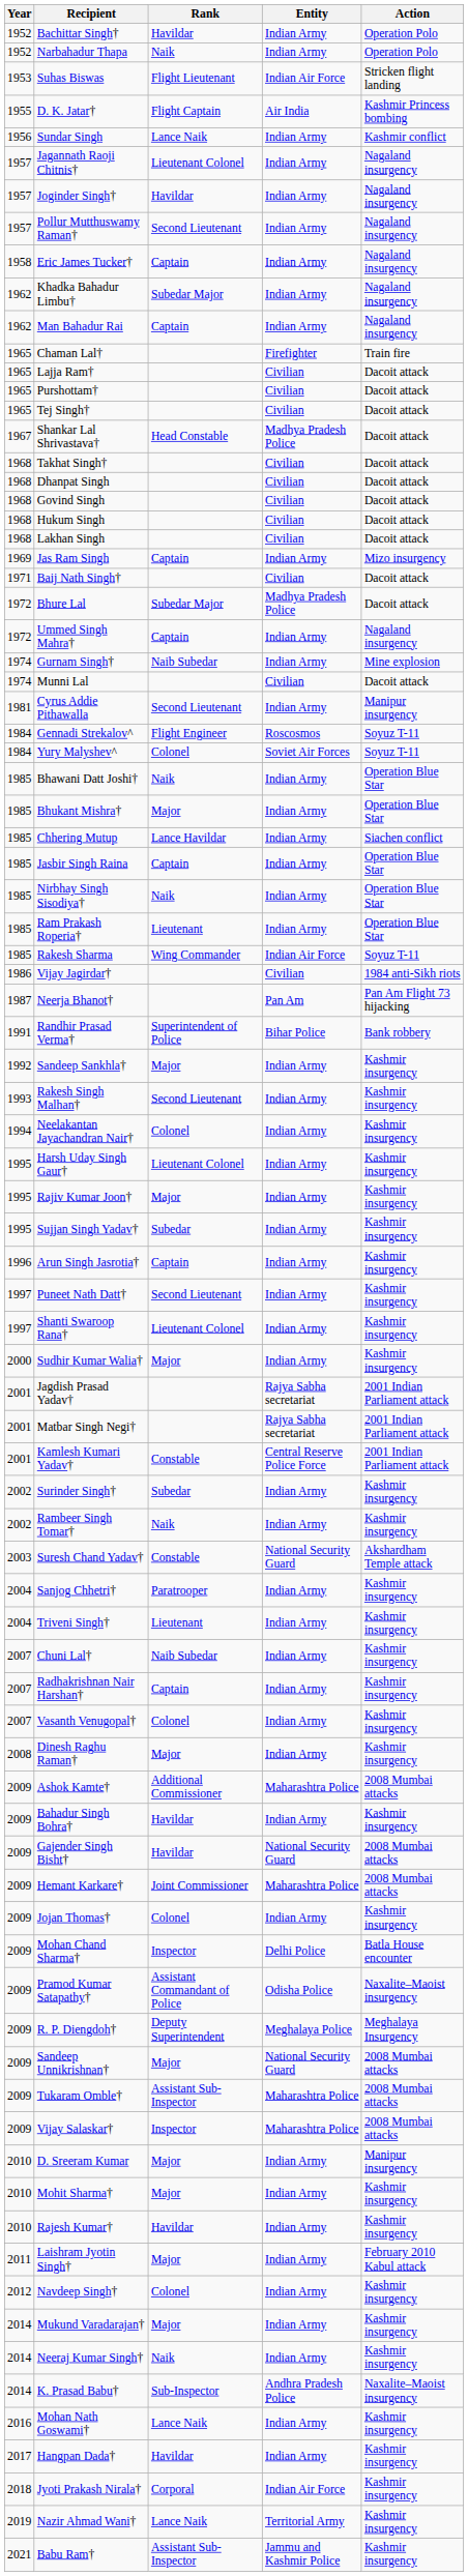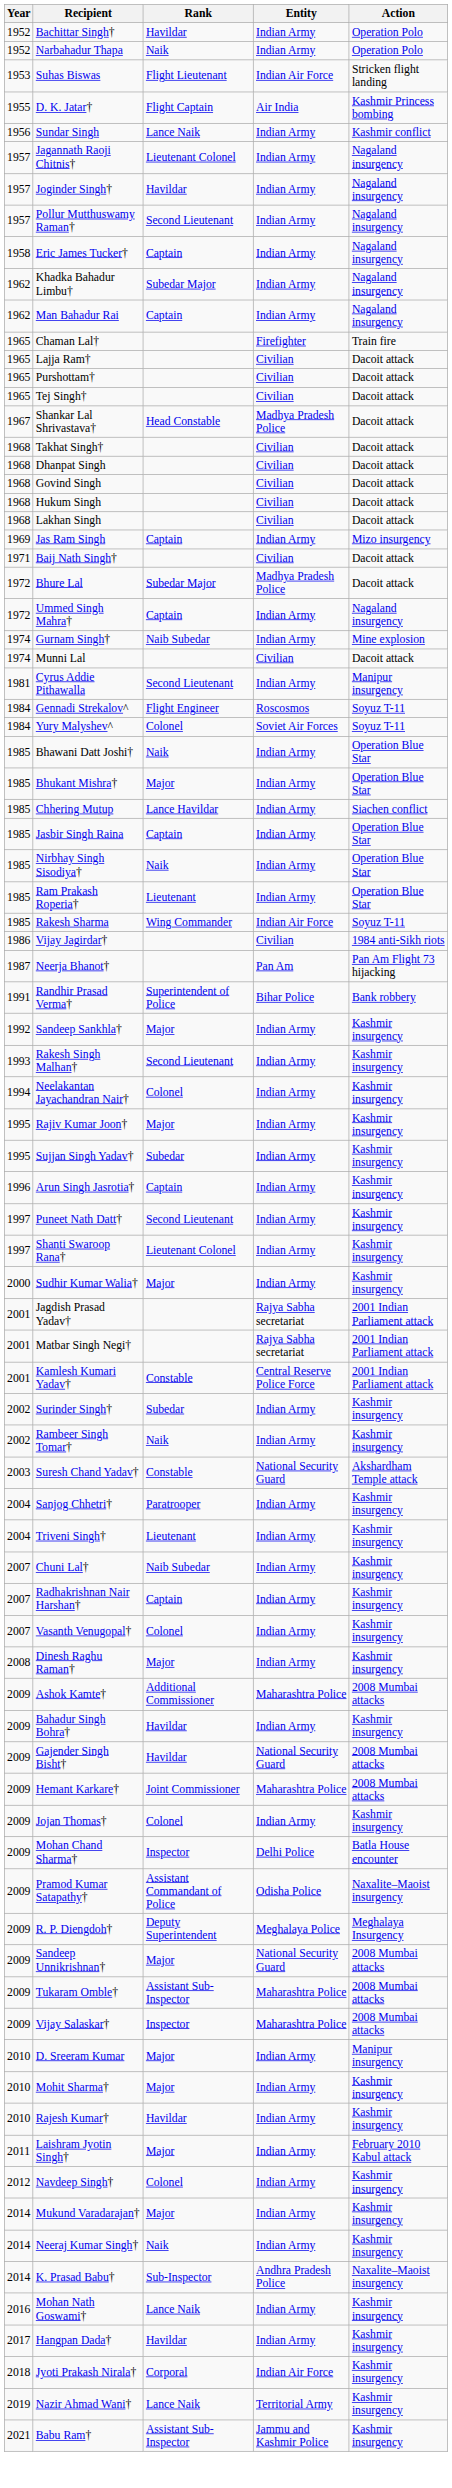- row: 1995 | Harsh Uday Singh Gaur† | Lieutenant Colonel | Indian Army | Kashmir insurgency
